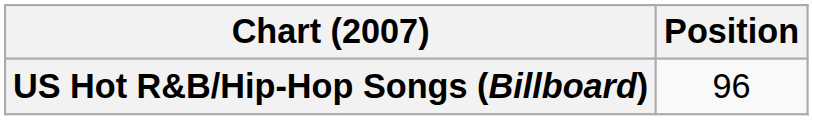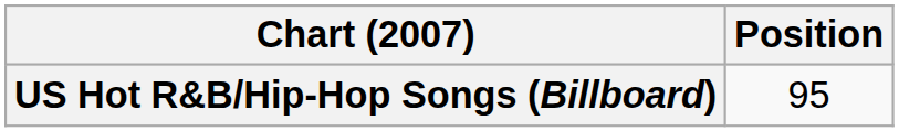US Hot R&B/Hip-Hop Songs (Billboard) | Position: 96 -> 95
